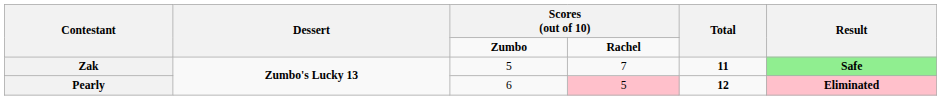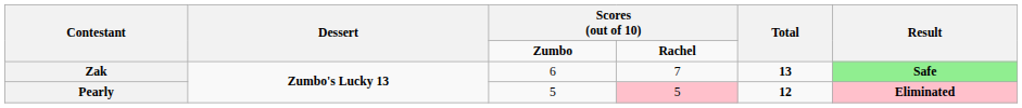Zak | column 3: 5 -> 6
Zak | Total: 11 -> 13
Pearly | column 3: 6 -> 5
